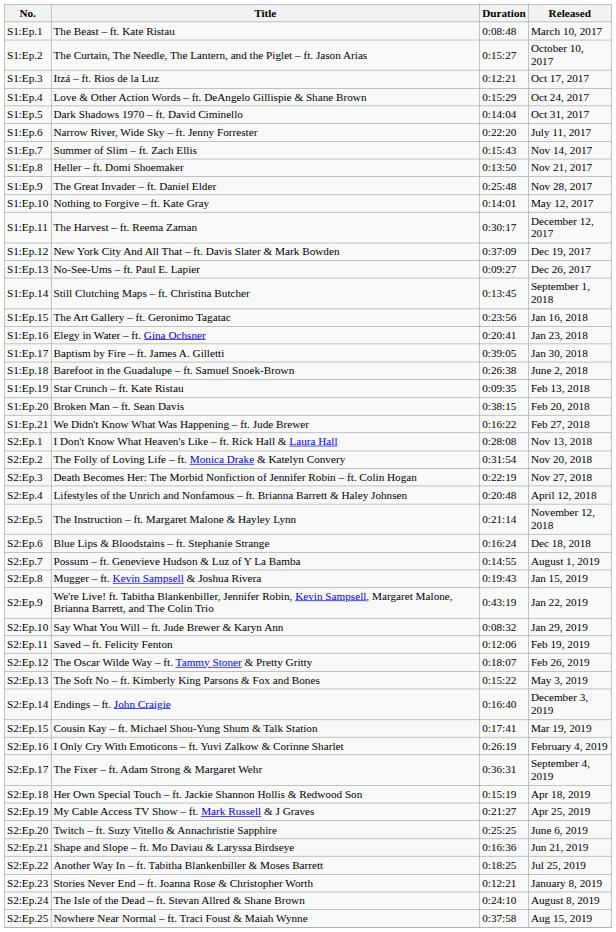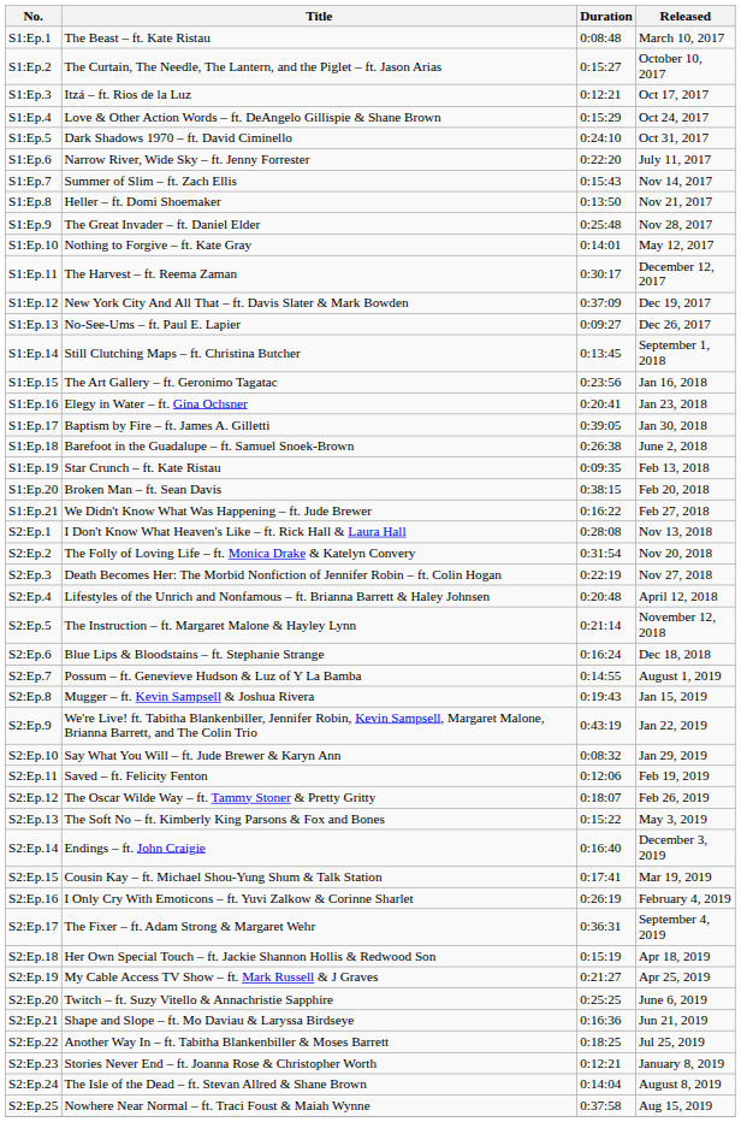S1:Ep.5 | Duration: 0:14:04 -> 0:24:10
S2:Ep.24 | Duration: 0:24:10 -> 0:14:04
